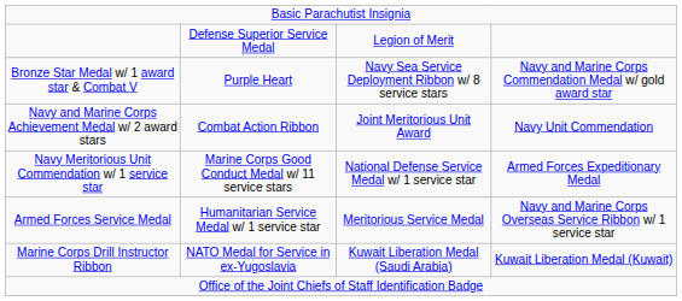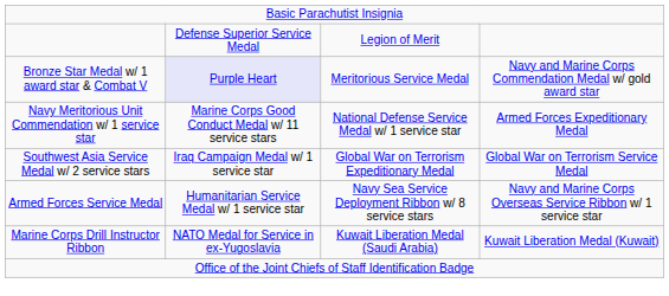Bronze Star Medal w/ 1 award star & Combat V | column 2: no background -> lavender background
Bronze Star Medal w/ 1 award star & Combat V | column 3: Navy Sea Service Deployment Ribbon w/ 8 service stars -> Meritorious Service Medal
- row: Navy and Marine Corps Achievement Medal w/ 2 award stars | Combat Action Ribbon | Joint Meritorious Unit Award | Navy Unit Commendation
+ row: Southwest Asia Service Medal w/ 2 service stars | Iraq Campaign Medal w/ 1 service star | Global War on Terrorism Expeditionary Medal | Global War on Terrorism Service Medal
Armed Forces Service Medal | column 3: Meritorious Service Medal -> Navy Sea Service Deployment Ribbon w/ 8 service stars
